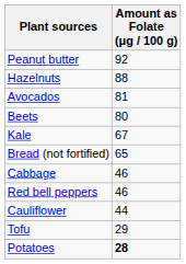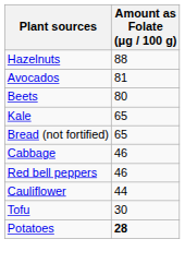- row: Peanut butter | 92
Kale | Amount as Folate (μg / 100 g): 67 -> 65
Tofu | Amount as Folate (μg / 100 g): 29 -> 30
